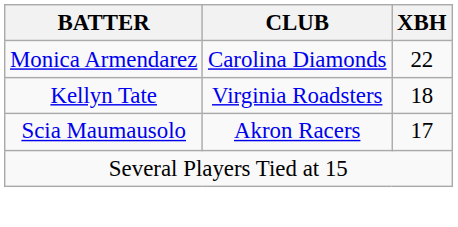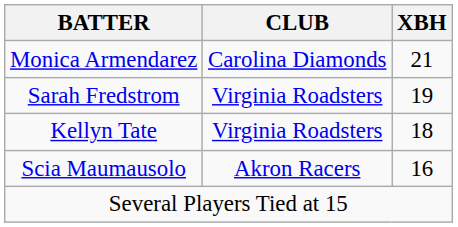Monica Armendarez | XBH: 22 -> 21
+ row: Sarah Fredstrom | Virginia Roadsters | 19
Scia Maumausolo | XBH: 17 -> 16
